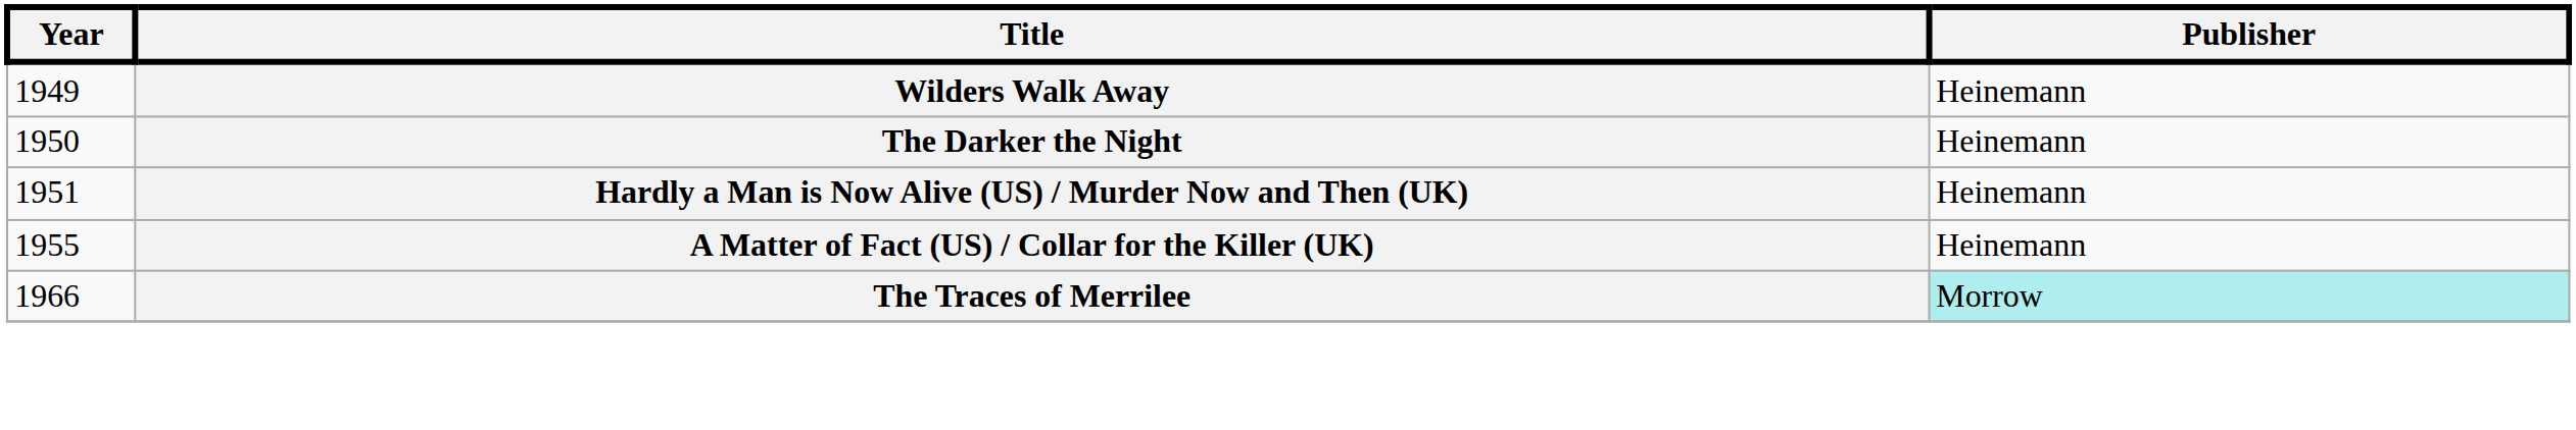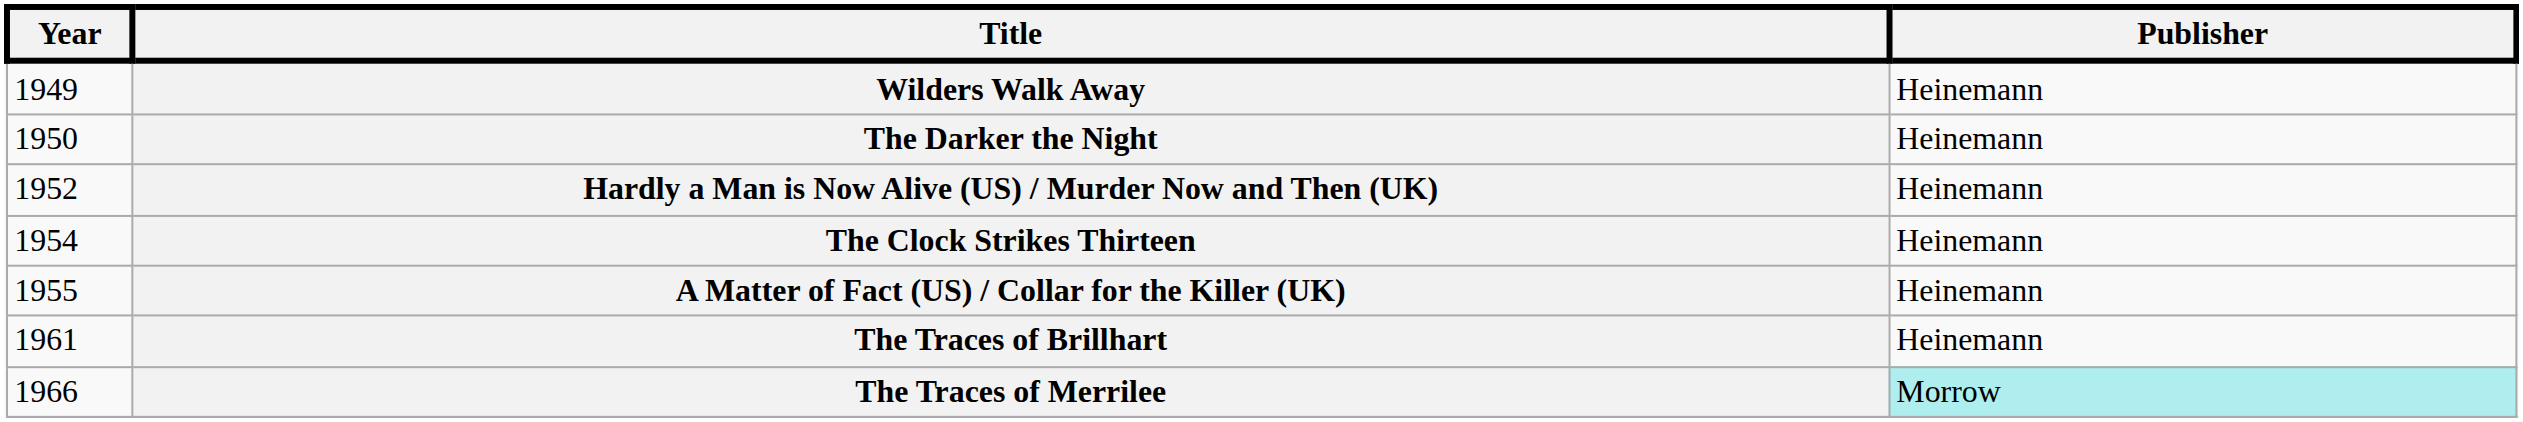Hardly a Man is Now Alive (US) / Murder Now and Then (UK) | Year: 1951 -> 1952
+ row: 1954 | The Clock Strikes Thirteen | Heinemann
+ row: 1961 | The Traces of Brillhart | Heinemann
